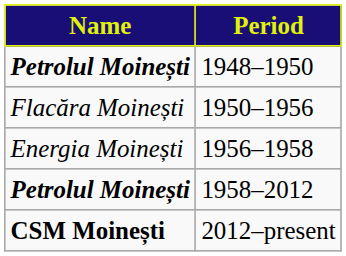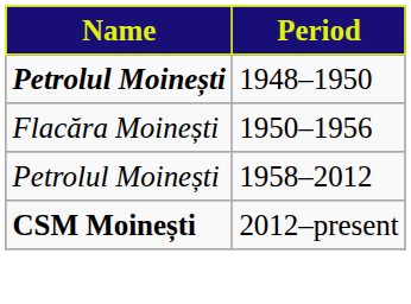- row: Energia Moinești | 1956–1958
1958–2012 | Name: bold -> normal
